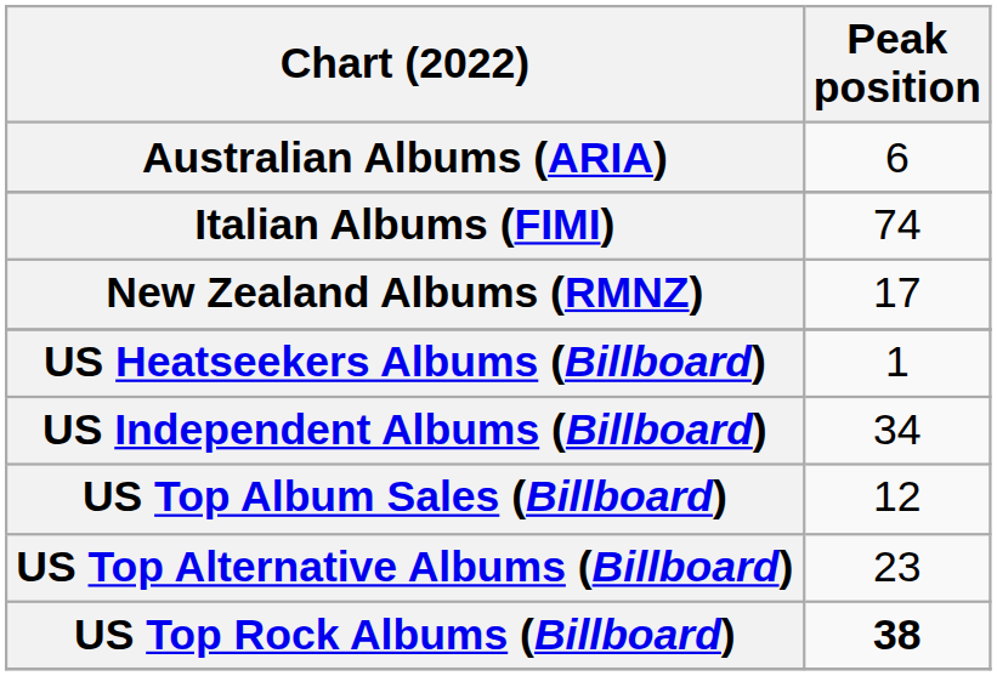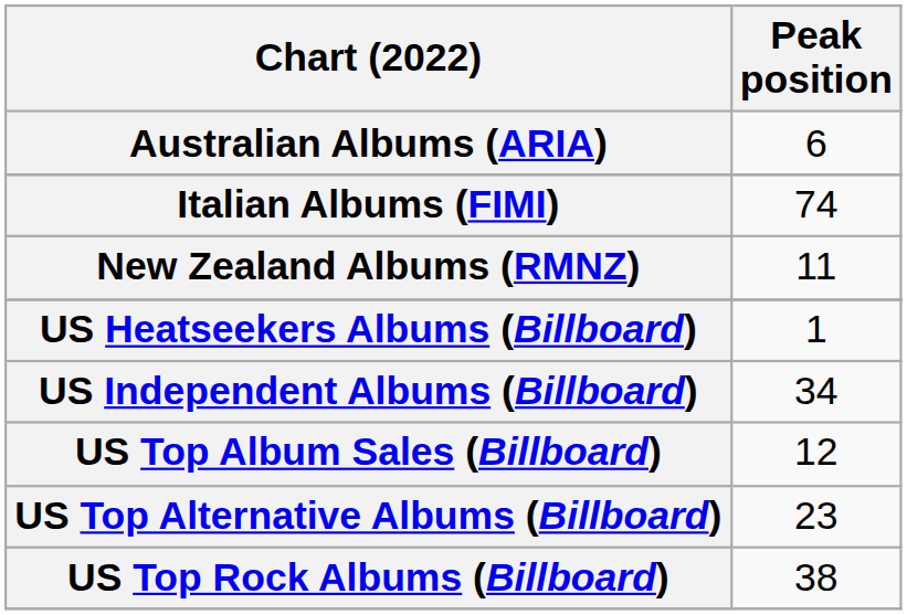New Zealand Albums (RMNZ) | Peak position: 17 -> 11
US Top Rock Albums (Billboard) | Peak position: bold -> normal
